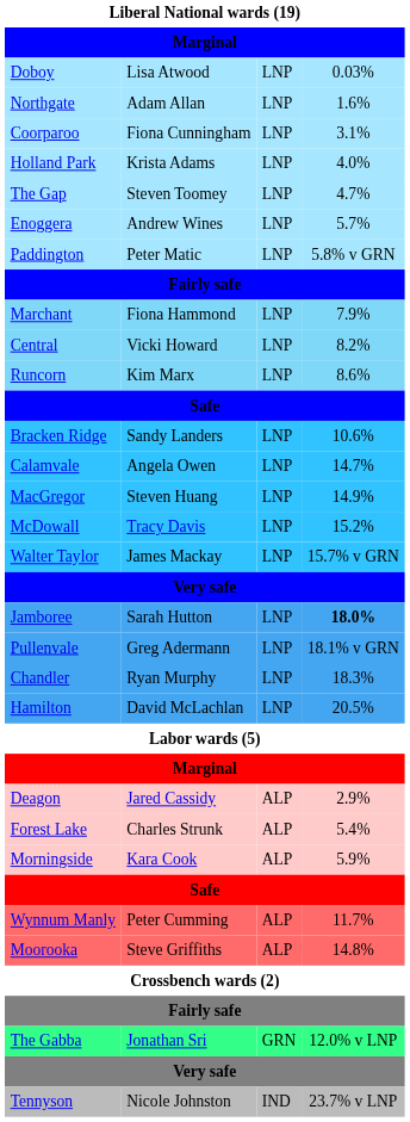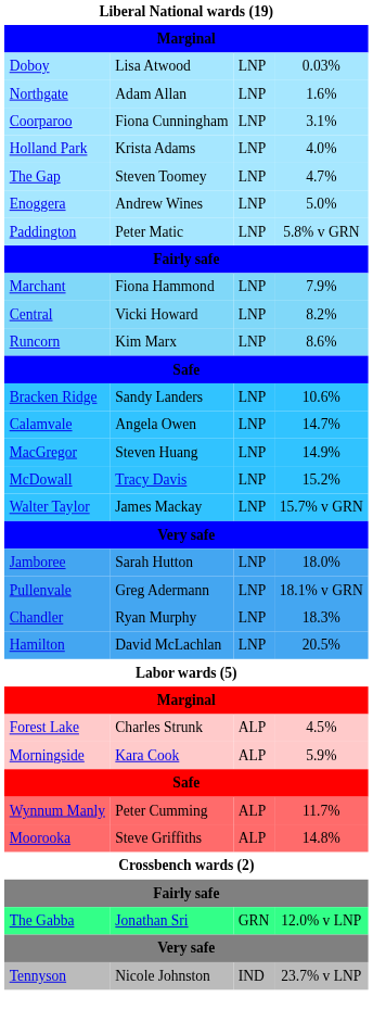Enoggera | column 4: 5.7% -> 5.0%
Jamboree | column 4: bold -> normal
- row: Deagon | Jared Cassidy | ALP | 2.9%
Forest Lake | column 4: 5.4% -> 4.5%
